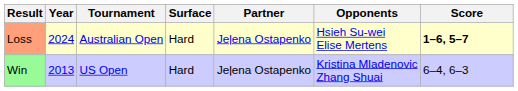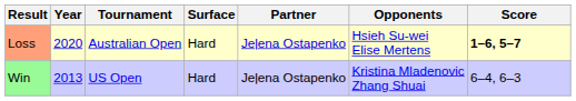Loss | Year: 2024 -> 2020
